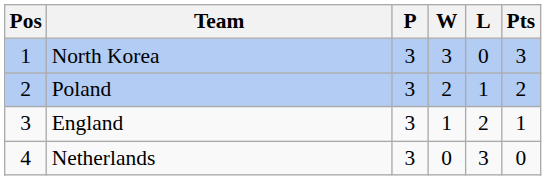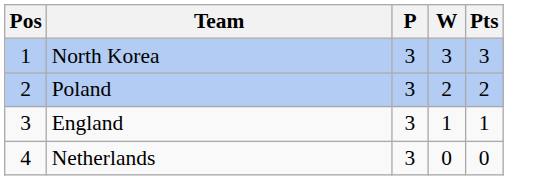- column: L | 0 | 1 | 2 | 3
